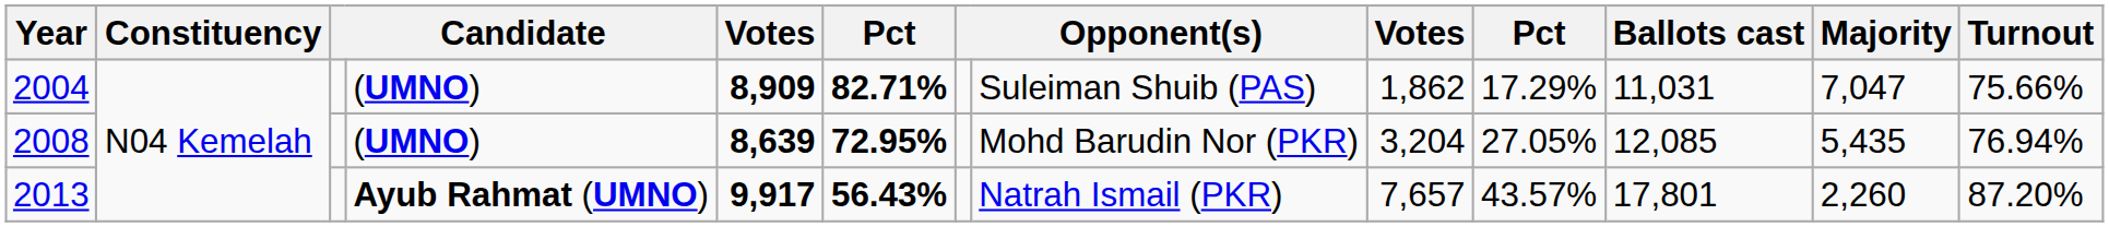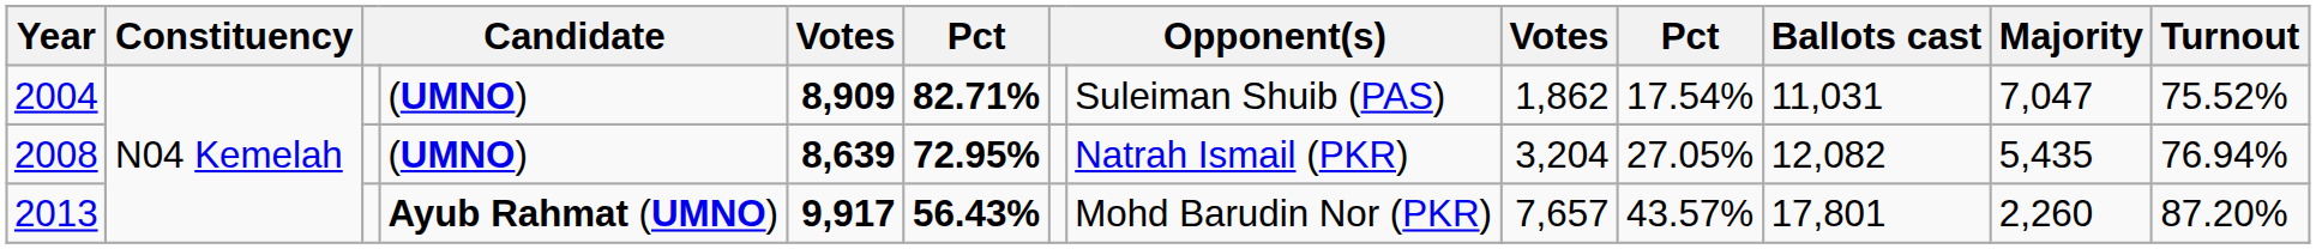2004 | column 10: 17.29% -> 17.54%
2004 | Turnout: 75.66% -> 75.52%
2008 | column 8: Mohd Barudin Nor (PKR) -> Natrah Ismail (PKR)
2008 | Ballots cast: 12,085 -> 12,082
2013 | column 8: Natrah Ismail (PKR) -> Mohd Barudin Nor (PKR)
